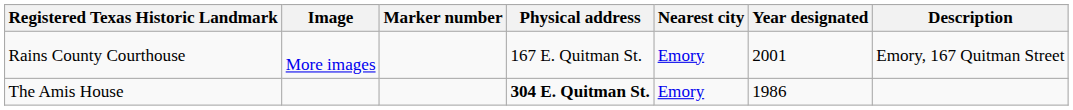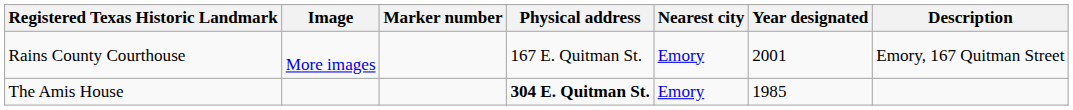The Amis House | Year designated: 1986 -> 1985
